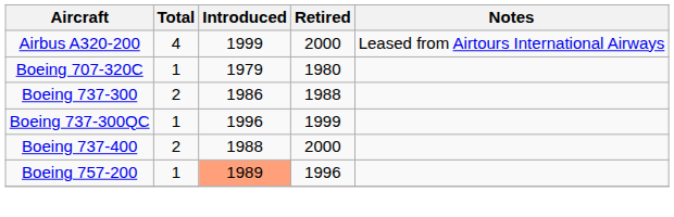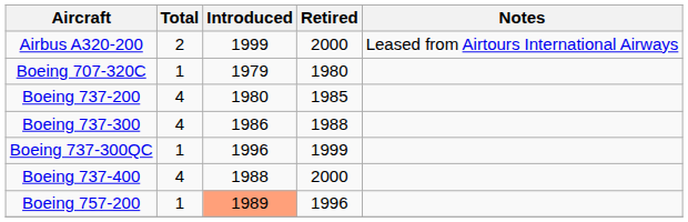Airbus A320-200 | Total: 4 -> 2
+ row: Boeing 737-200 | 4 | 1980 | 1985
Boeing 737-300 | Total: 2 -> 4
Boeing 737-400 | Total: 2 -> 4
